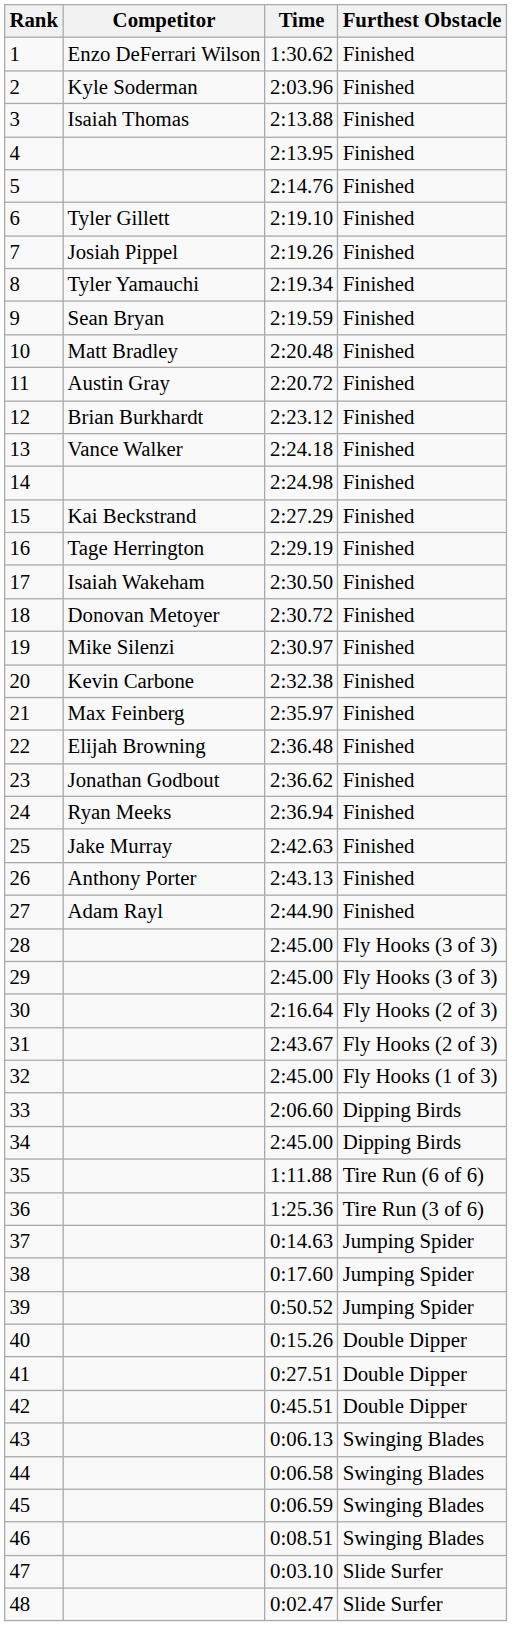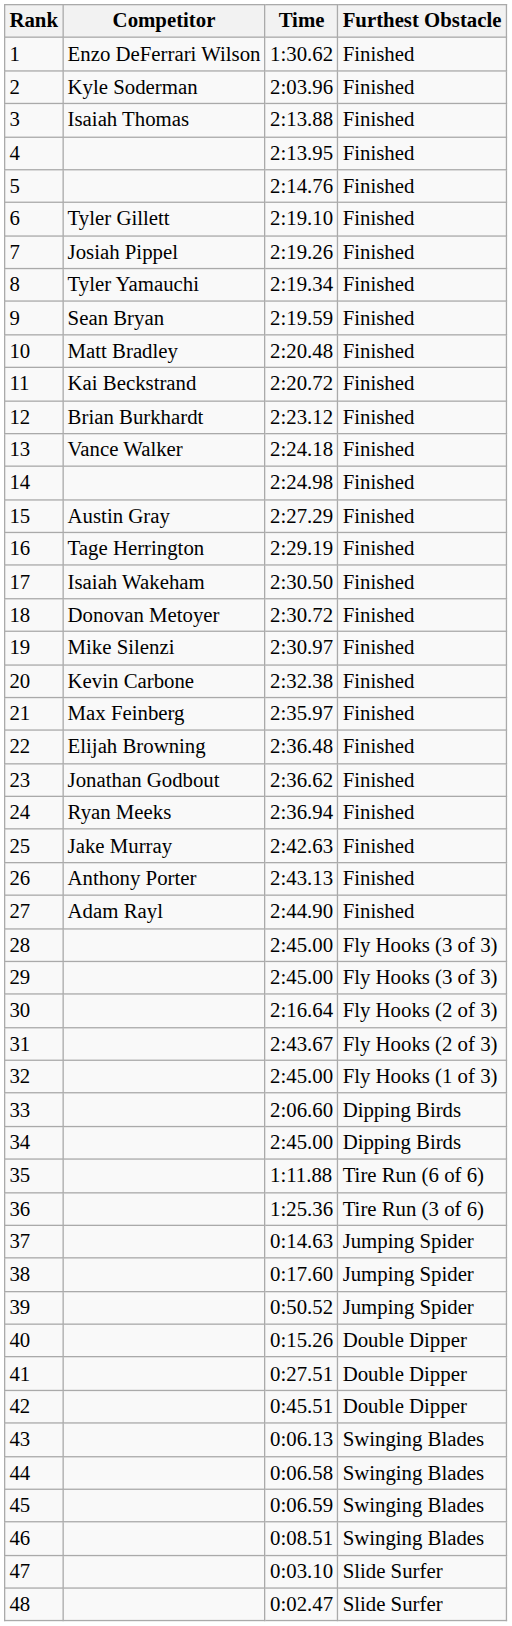11 | Competitor: Austin Gray -> Kai Beckstrand
15 | Competitor: Kai Beckstrand -> Austin Gray
